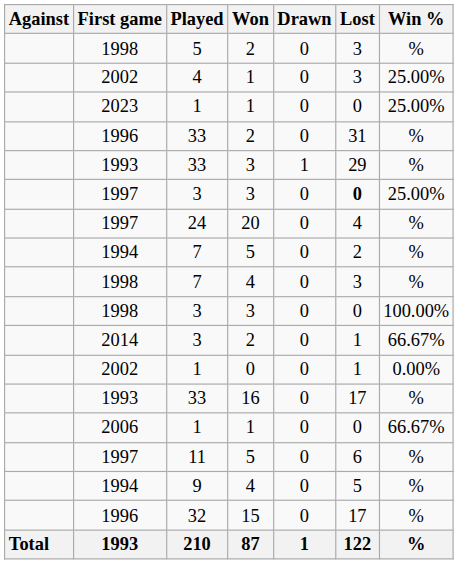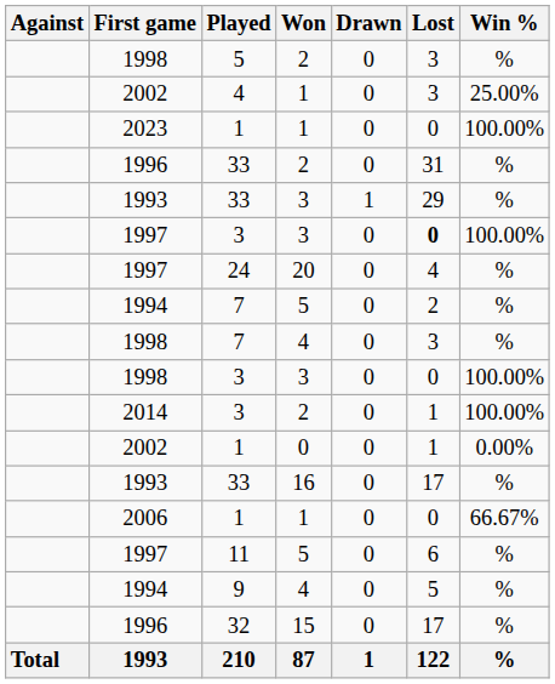2023 / 1 | Win %: 25.00% -> 100.00%
1997 / 3 | Win %: 25.00% -> 100.00%
2014 / 3 | Win %: 66.67% -> 100.00%
